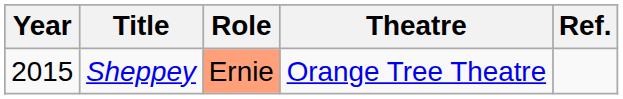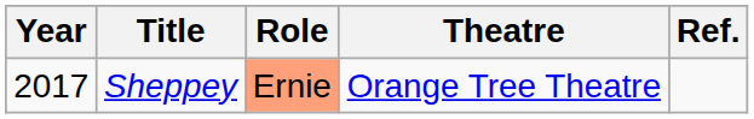Sheppey | Year: 2015 -> 2017
